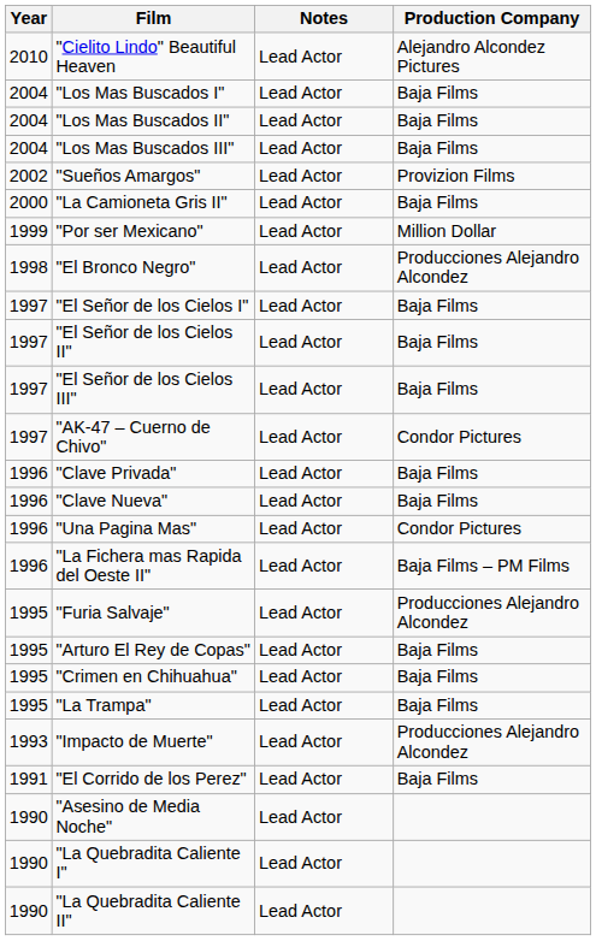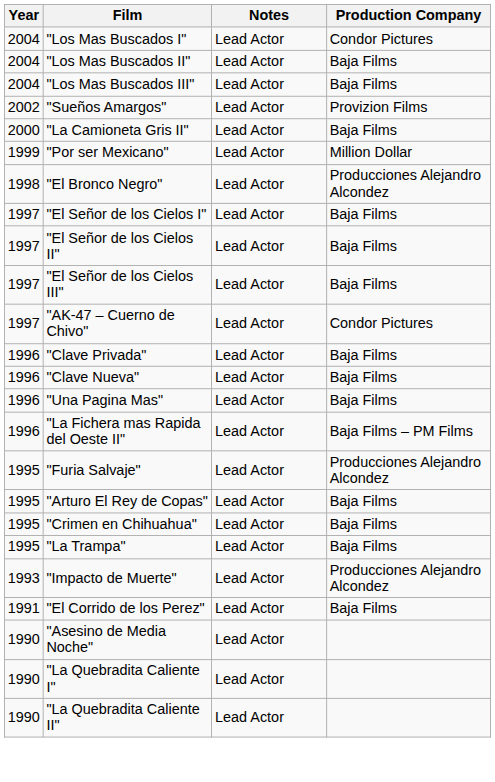- row: 2010 | "Cielito Lindo" Beautiful Heaven | Lead Actor | Alejandro Alcondez Pictures
"Los Mas Buscados I" | Production Company: Baja Films -> Condor Pictures
"Una Pagina Mas" | Production Company: Condor Pictures -> Baja Films
